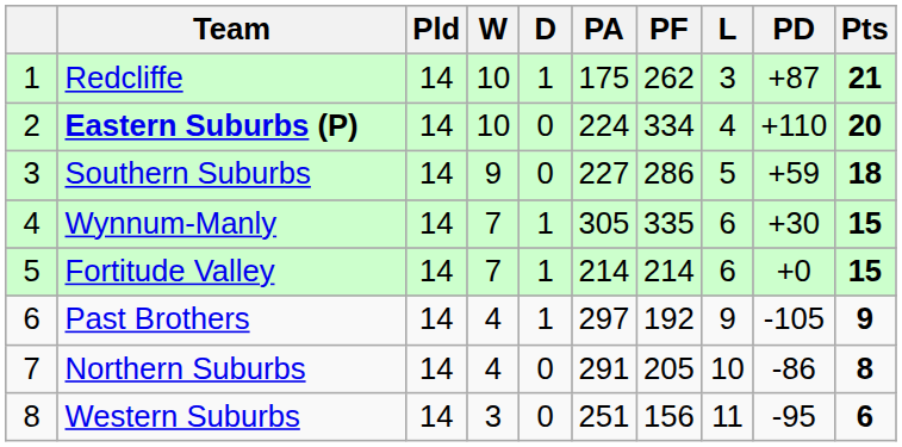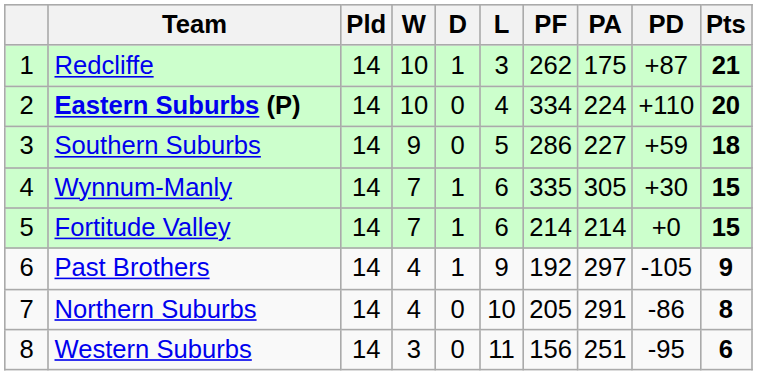columns swapped: L <-> PA
